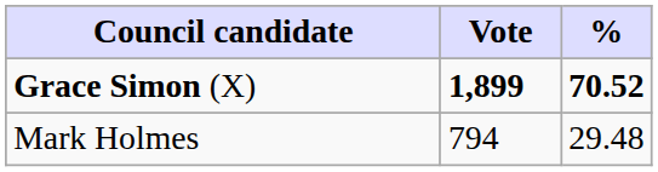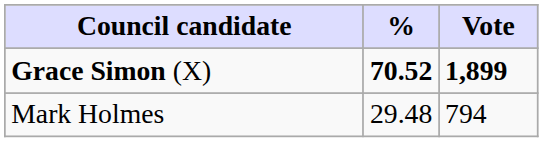columns swapped: Vote <-> %
